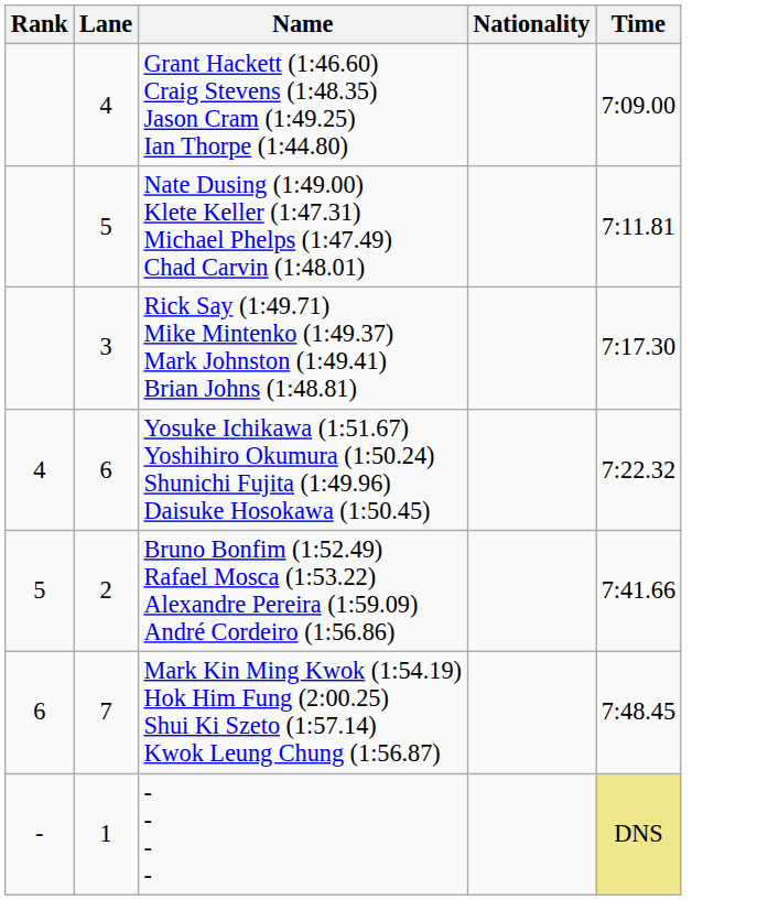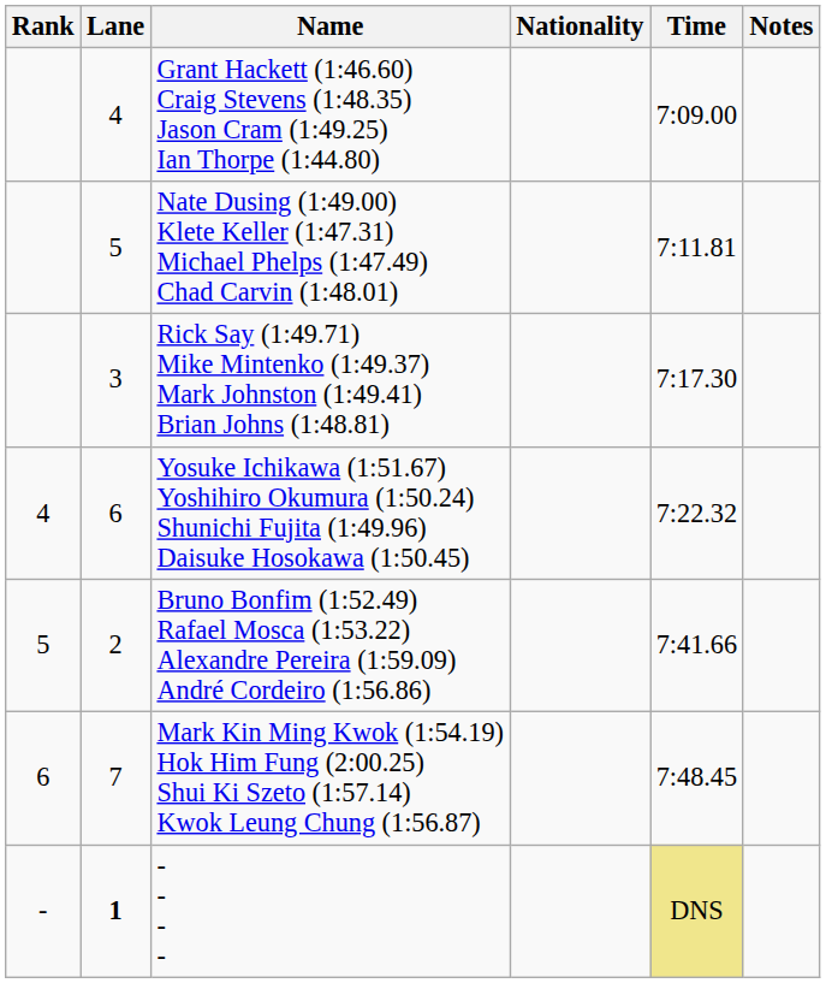+ column: Notes
- - - - | Lane: normal -> bold
